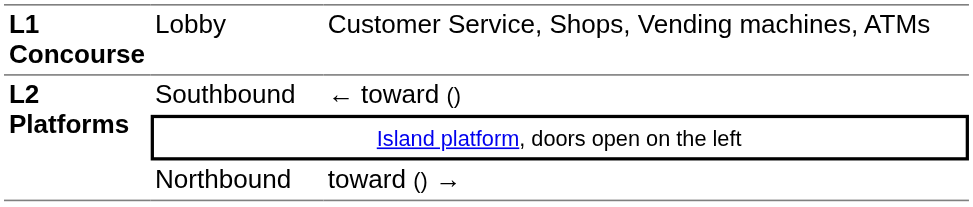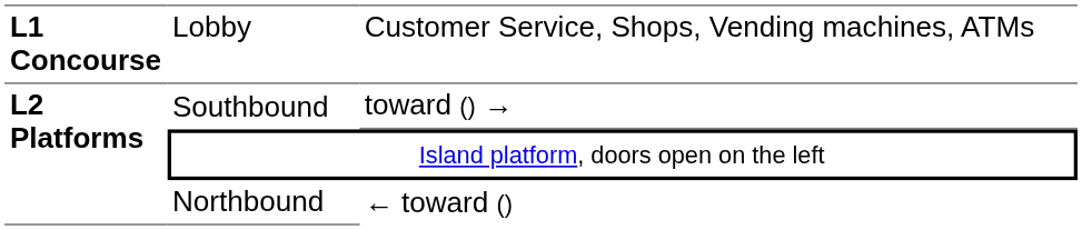Southbound | column 3: ← toward () -> toward () →
Northbound | column 3: toward () → -> ← toward ()
